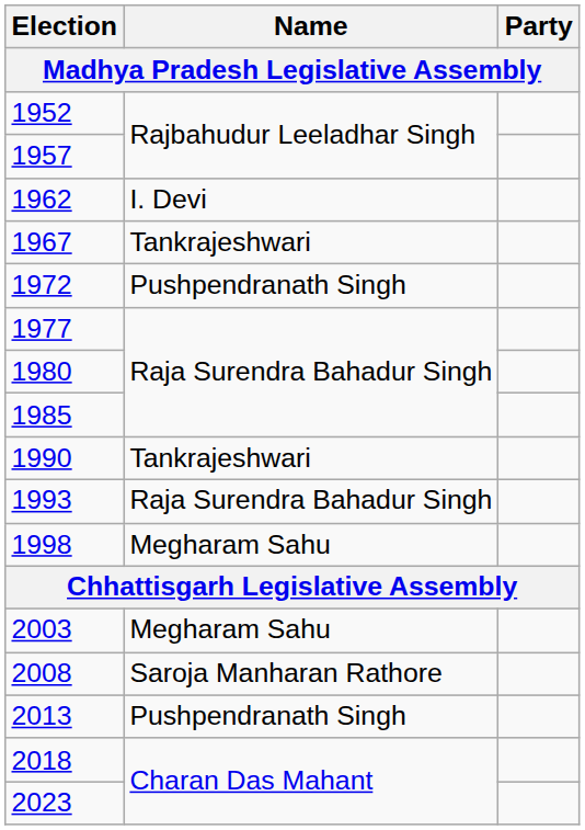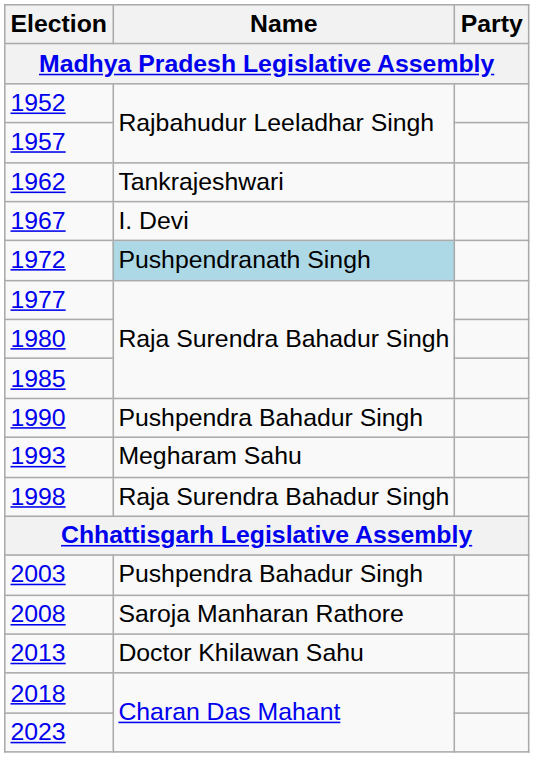1962 | Name: I. Devi -> Tankrajeshwari
1967 | Name: Tankrajeshwari -> I. Devi
1972 | Name: no background -> lightblue background
1990 | Name: Tankrajeshwari -> Pushpendra Bahadur Singh
1993 | Name: Raja Surendra Bahadur Singh -> Megharam Sahu
1998 | Name: Megharam Sahu -> Raja Surendra Bahadur Singh
2003 | Name: Megharam Sahu -> Pushpendra Bahadur Singh
2013 | Name: Pushpendranath Singh -> Doctor Khilawan Sahu
